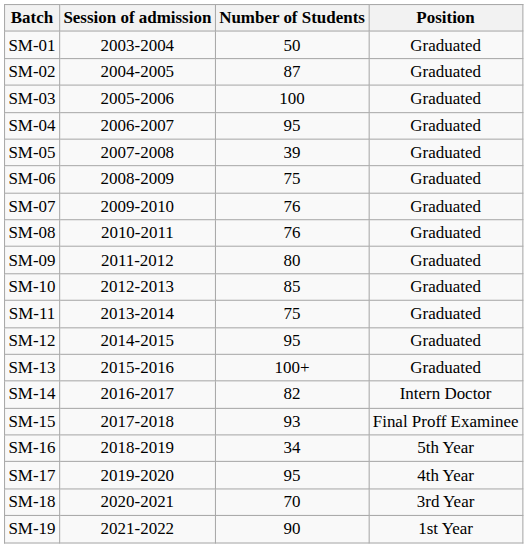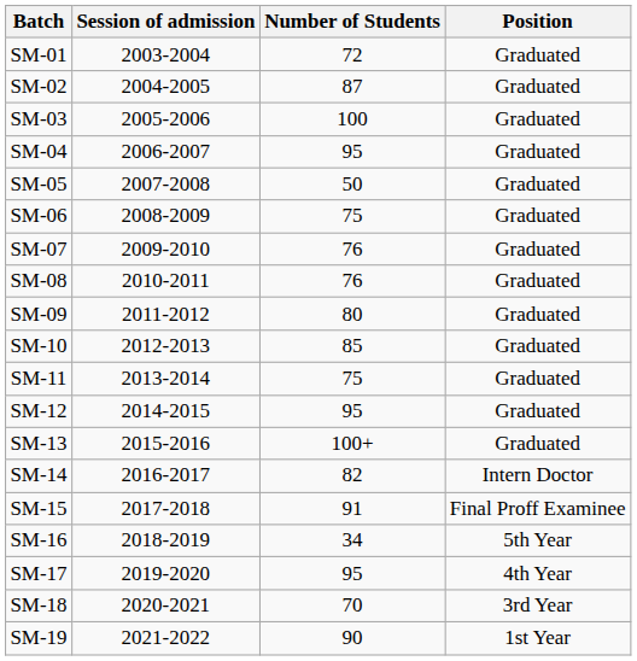SM-01 | Number of Students: 50 -> 72
SM-05 | Number of Students: 39 -> 50
SM-15 | Number of Students: 93 -> 91
